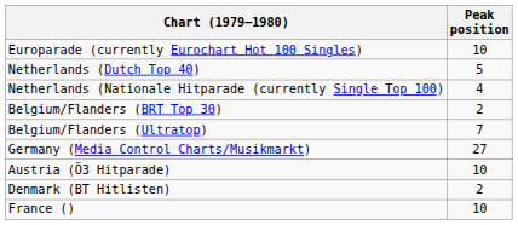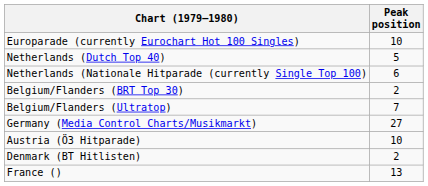Netherlands (Nationale Hitparade (currently Single Top 100) | Peak position: 4 -> 6
France () | Peak position: 10 -> 13
